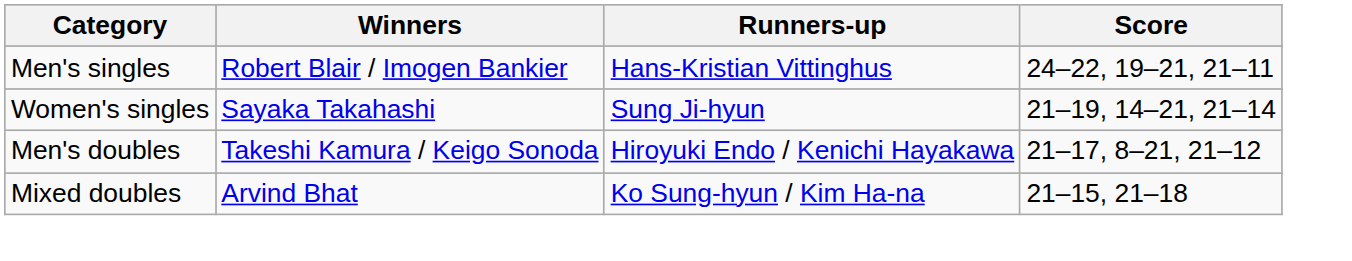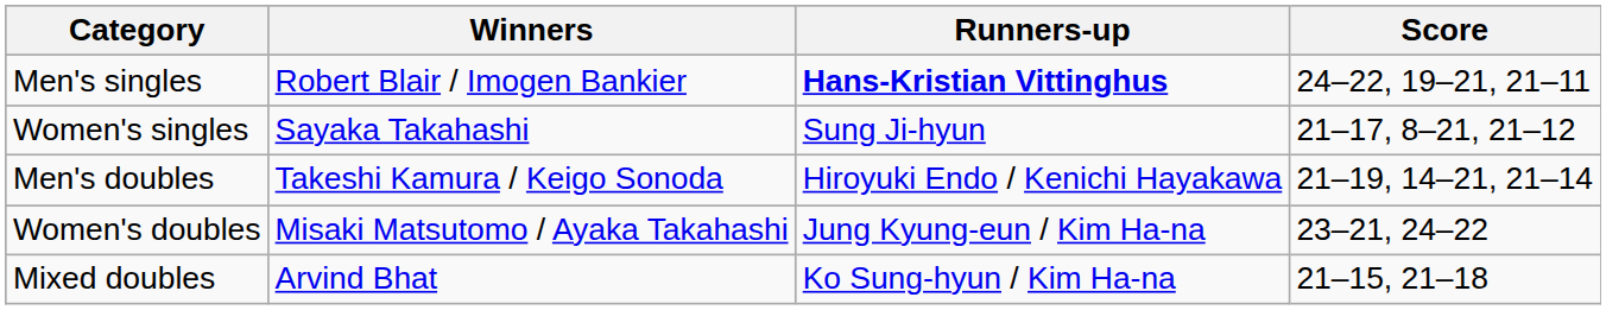Men's singles | Runners-up: normal -> bold
Women's singles | Score: 21–19, 14–21, 21–14 -> 21–17, 8–21, 21–12
Men's doubles | Score: 21–17, 8–21, 21–12 -> 21–19, 14–21, 21–14
+ row: Women's doubles | Misaki Matsutomo / Ayaka Takahashi | Jung Kyung-eun / Kim Ha-na | 23–21, 24–22
